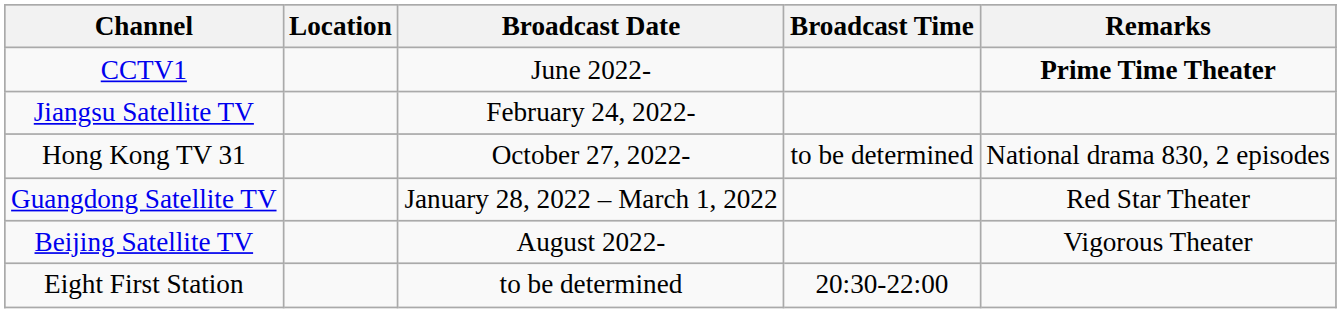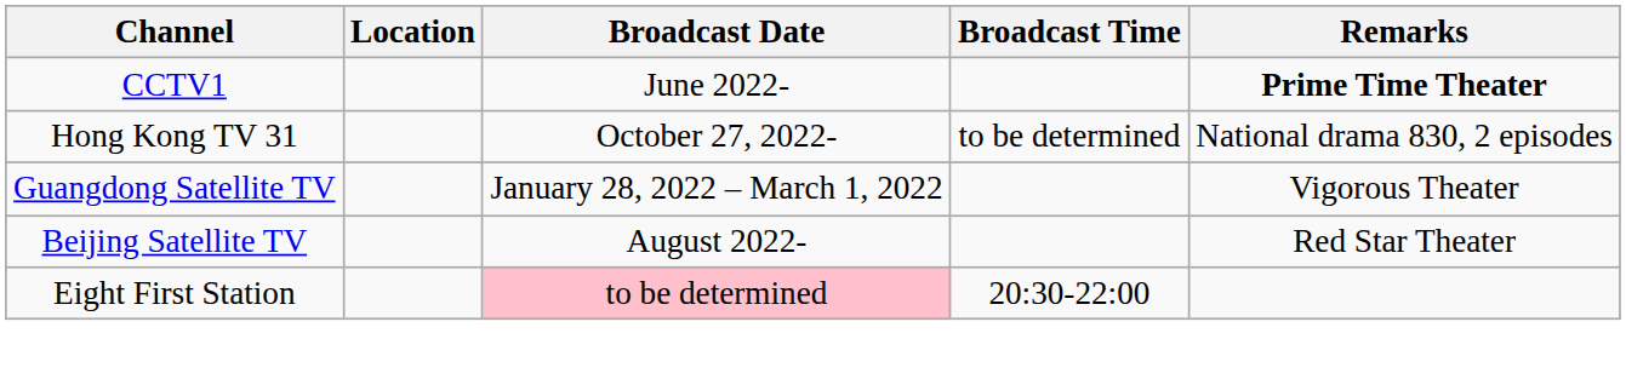- row: Jiangsu Satellite TV | February 24, 2022-
Guangdong Satellite TV | Remarks: Red Star Theater -> Vigorous Theater
Beijing Satellite TV | Remarks: Vigorous Theater -> Red Star Theater
Eight First Station | Broadcast Date: no background -> pink background
